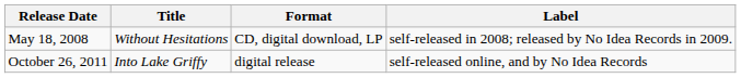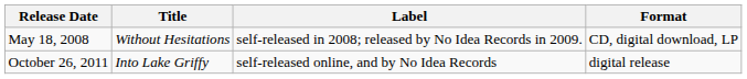columns swapped: Label <-> Format
